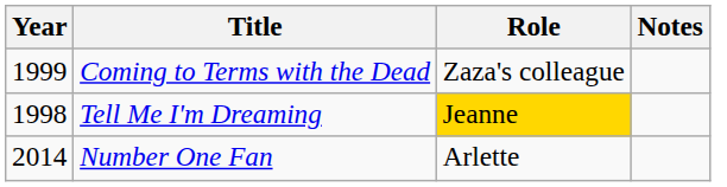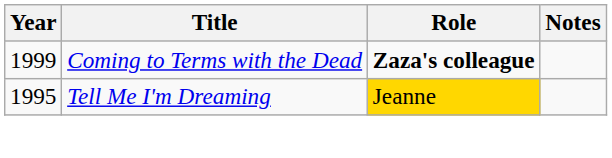Coming to Terms with the Dead | Role: normal -> bold
Tell Me I'm Dreaming | Year: 1998 -> 1995
- row: 2014 | Number One Fan | Arlette
